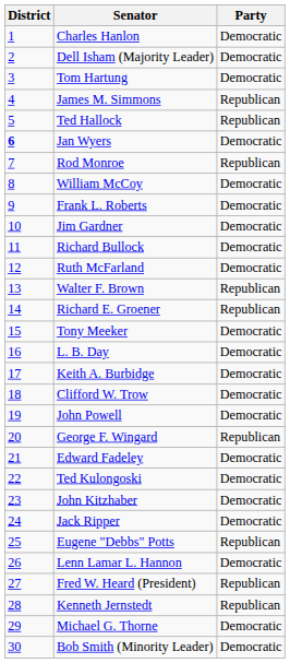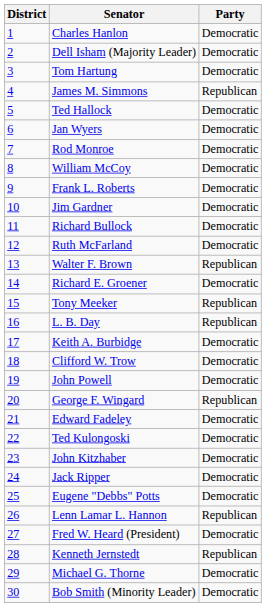Ted Hallock | Party: Republican -> Democratic
Jan Wyers | District: bold -> normal
Rod Monroe | Party: Republican -> Democratic
Richard E. Groener | Party: Republican -> Democratic
Tony Meeker | Party: Democratic -> Republican
L. B. Day | Party: Democratic -> Republican
Eugene "Debbs" Potts | Party: Republican -> Democratic
Lenn Lamar L. Hannon | Party: Democratic -> Republican
Fred W. Heard (President) | Party: Republican -> Democratic
